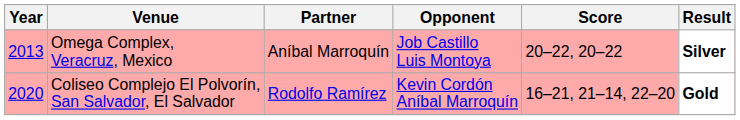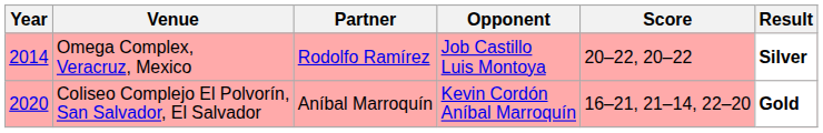Omega Complex, Veracruz, Mexico | Year: 2013 -> 2014
Omega Complex, Veracruz, Mexico | Partner: Aníbal Marroquín -> Rodolfo Ramírez
Coliseo Complejo El Polvorín, San Salvador, El Salvador | Partner: Rodolfo Ramírez -> Aníbal Marroquín
